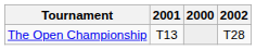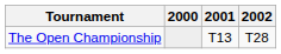columns swapped: 2000 <-> 2001
